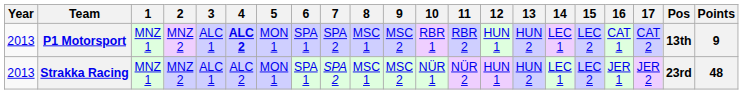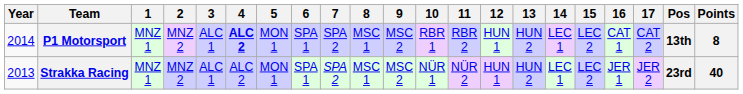P1 Motorsport | Year: 2013 -> 2014
P1 Motorsport | Points: 9 -> 8
Strakka Racing | Points: 48 -> 40
